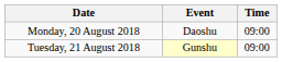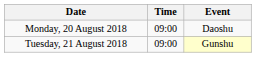columns swapped: Time <-> Event
